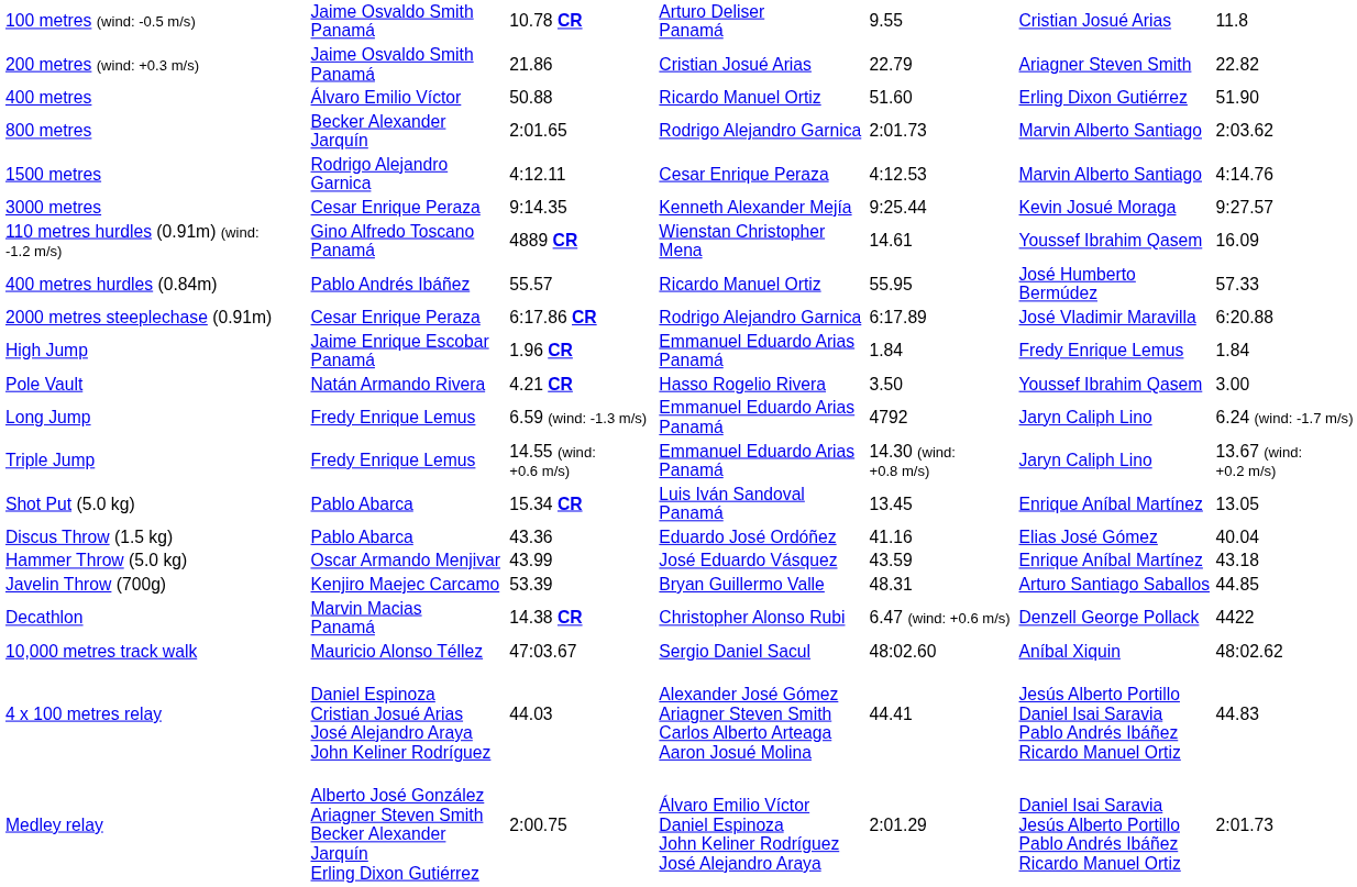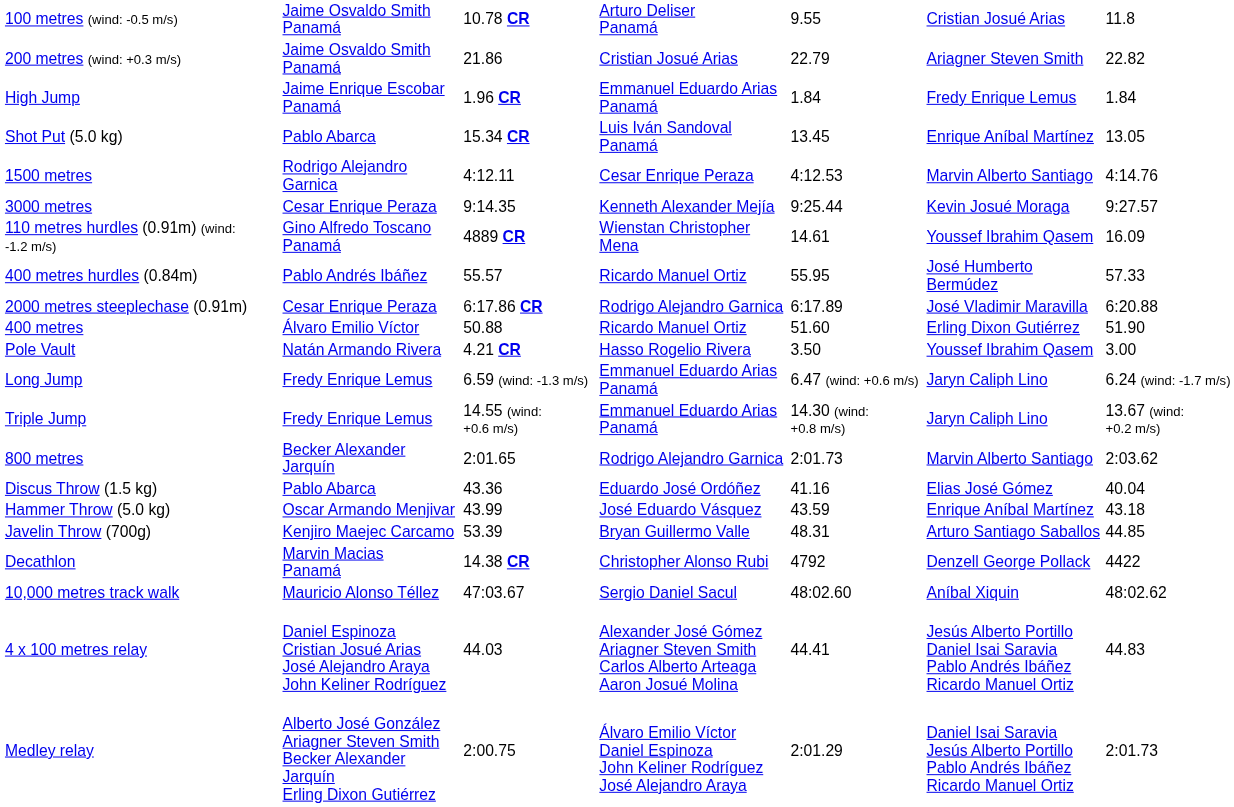rows swapped: 400 metres <-> High Jump
rows swapped: 800 metres <-> Shot Put (5.0 kg)
Long Jump | column 5: 4792 -> 6.47 (wind: +0.6 m/s)
Decathlon | column 5: 6.47 (wind: +0.6 m/s) -> 4792
